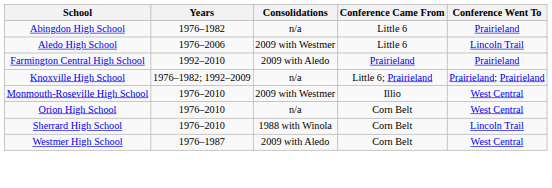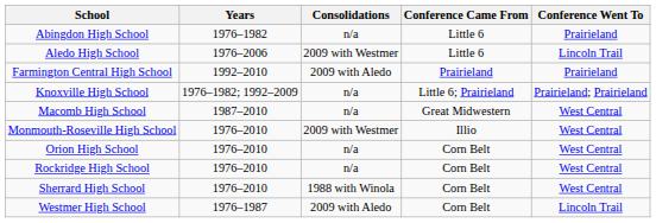+ row: Macomb High School | 1987–2010 | n/a | Great Midwestern | West Central
+ row: Rockridge High School | 1976–2010 | n/a | Corn Belt | West Central
Sherrard High School | Conference Went To: Lincoln Trail -> West Central
Westmer High School | Conference Went To: West Central -> Lincoln Trail
